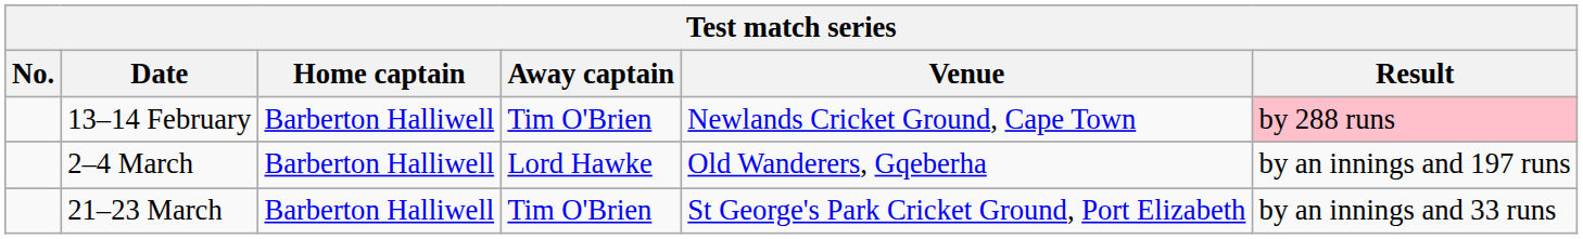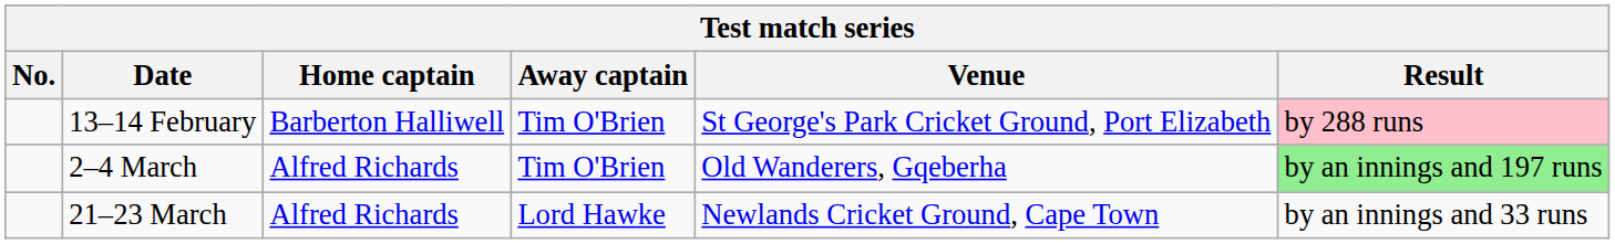13–14 February | Venue: Newlands Cricket Ground, Cape Town -> St George's Park Cricket Ground, Port Elizabeth
2–4 March | Home captain: Barberton Halliwell -> Alfred Richards
2–4 March | Away captain: Lord Hawke -> Tim O'Brien
2–4 March | Result: no background -> lightgreen background
21–23 March | Home captain: Barberton Halliwell -> Alfred Richards
21–23 March | Away captain: Tim O'Brien -> Lord Hawke
21–23 March | Venue: St George's Park Cricket Ground, Port Elizabeth -> Newlands Cricket Ground, Cape Town
